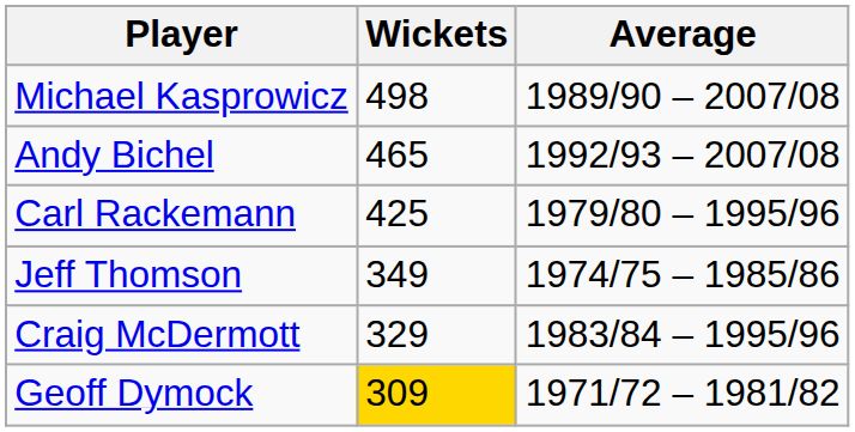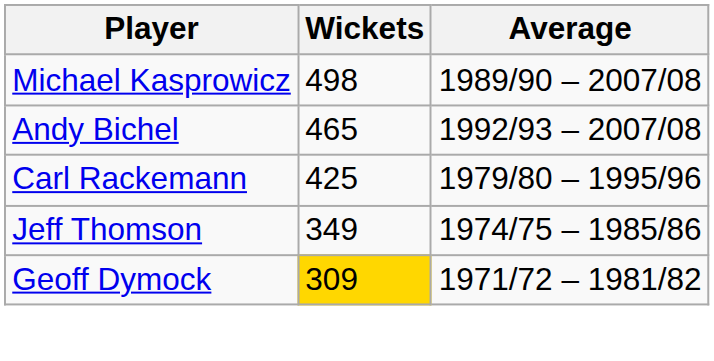- row: Craig McDermott | 329 | 1983/84 – 1995/96
